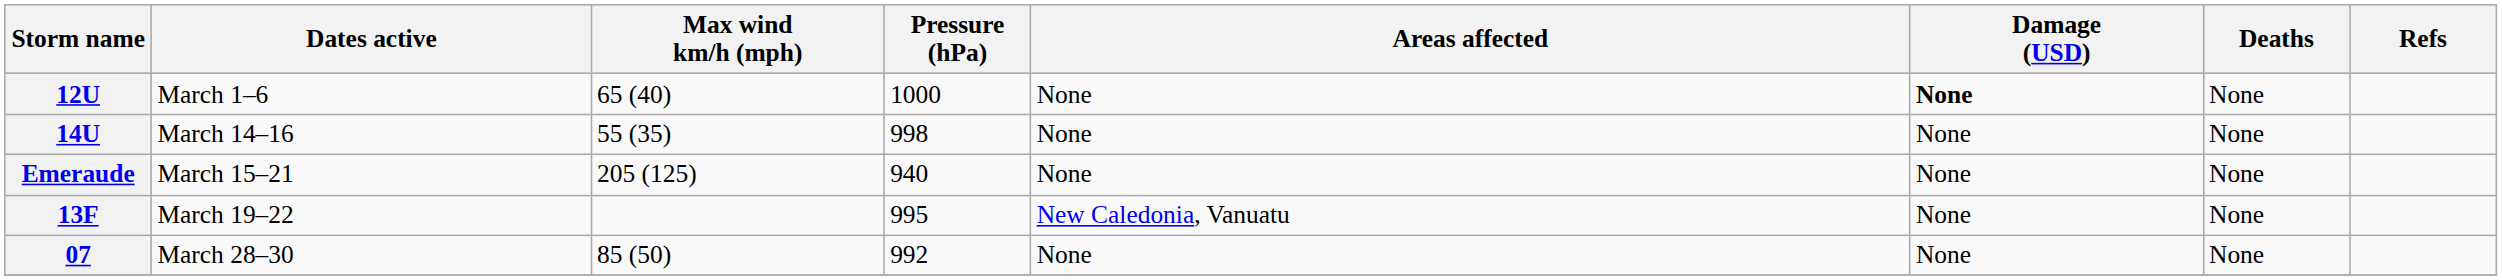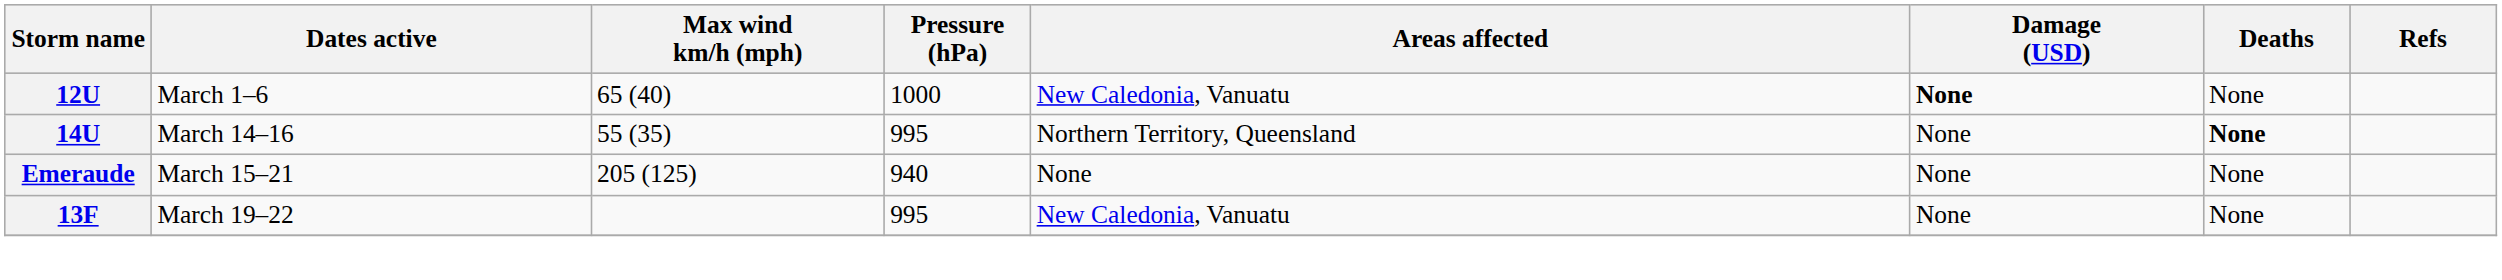12U | Areas affected: None -> New Caledonia, Vanuatu
14U | Pressure (hPa): 998 -> 995
14U | Areas affected: None -> Northern Territory, Queensland
14U | Deaths: normal -> bold
- row: 07 | March 28–30 | 85 (50) | 992 | None | None | None
